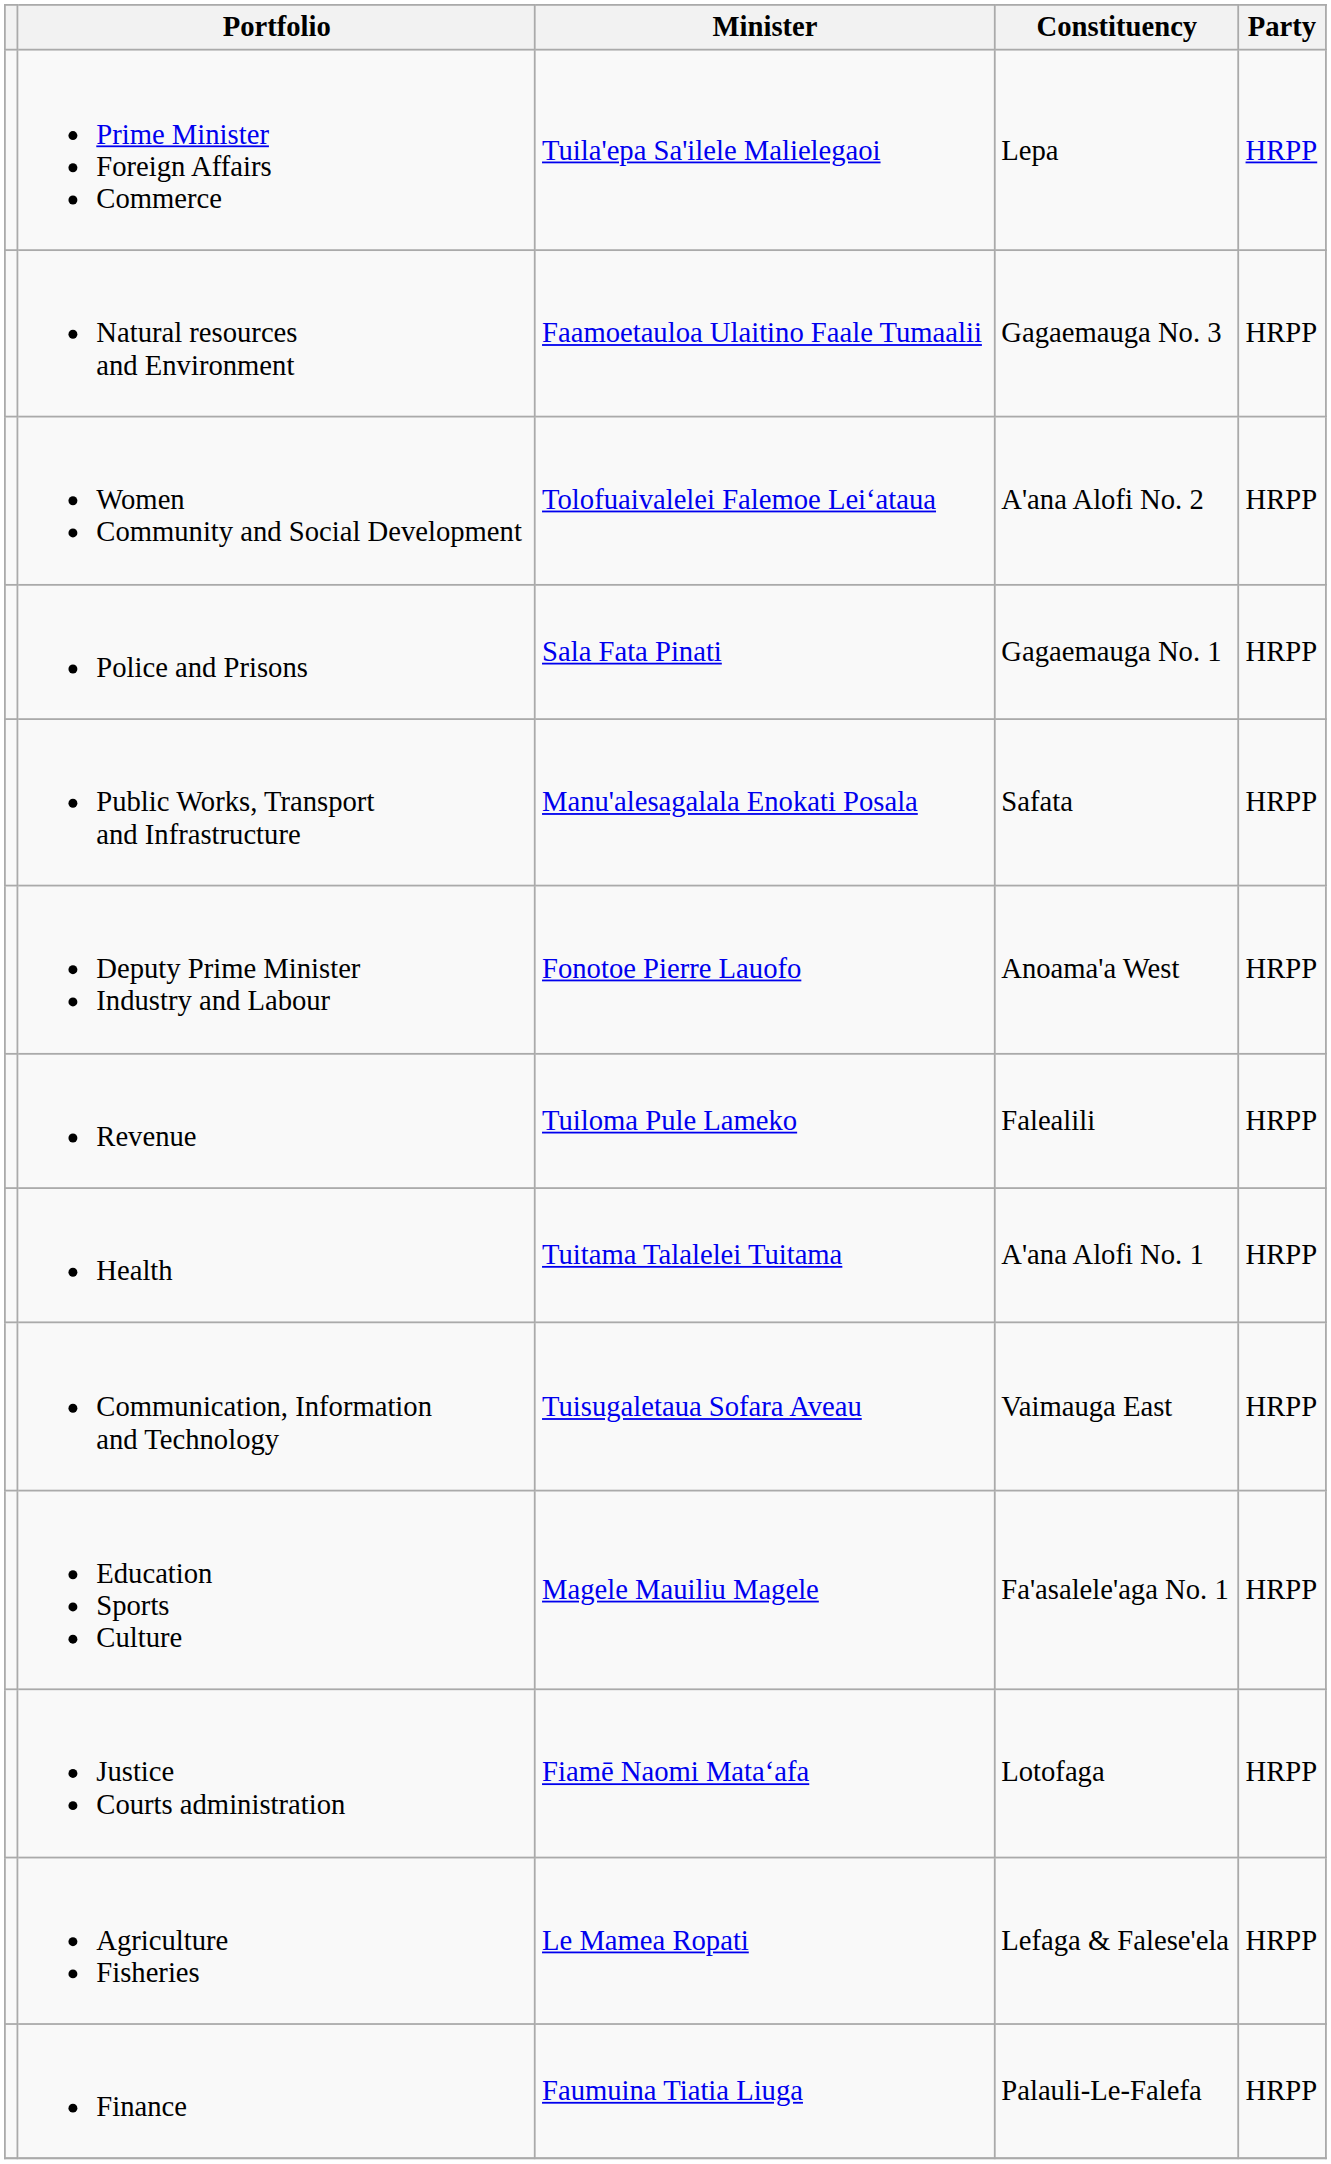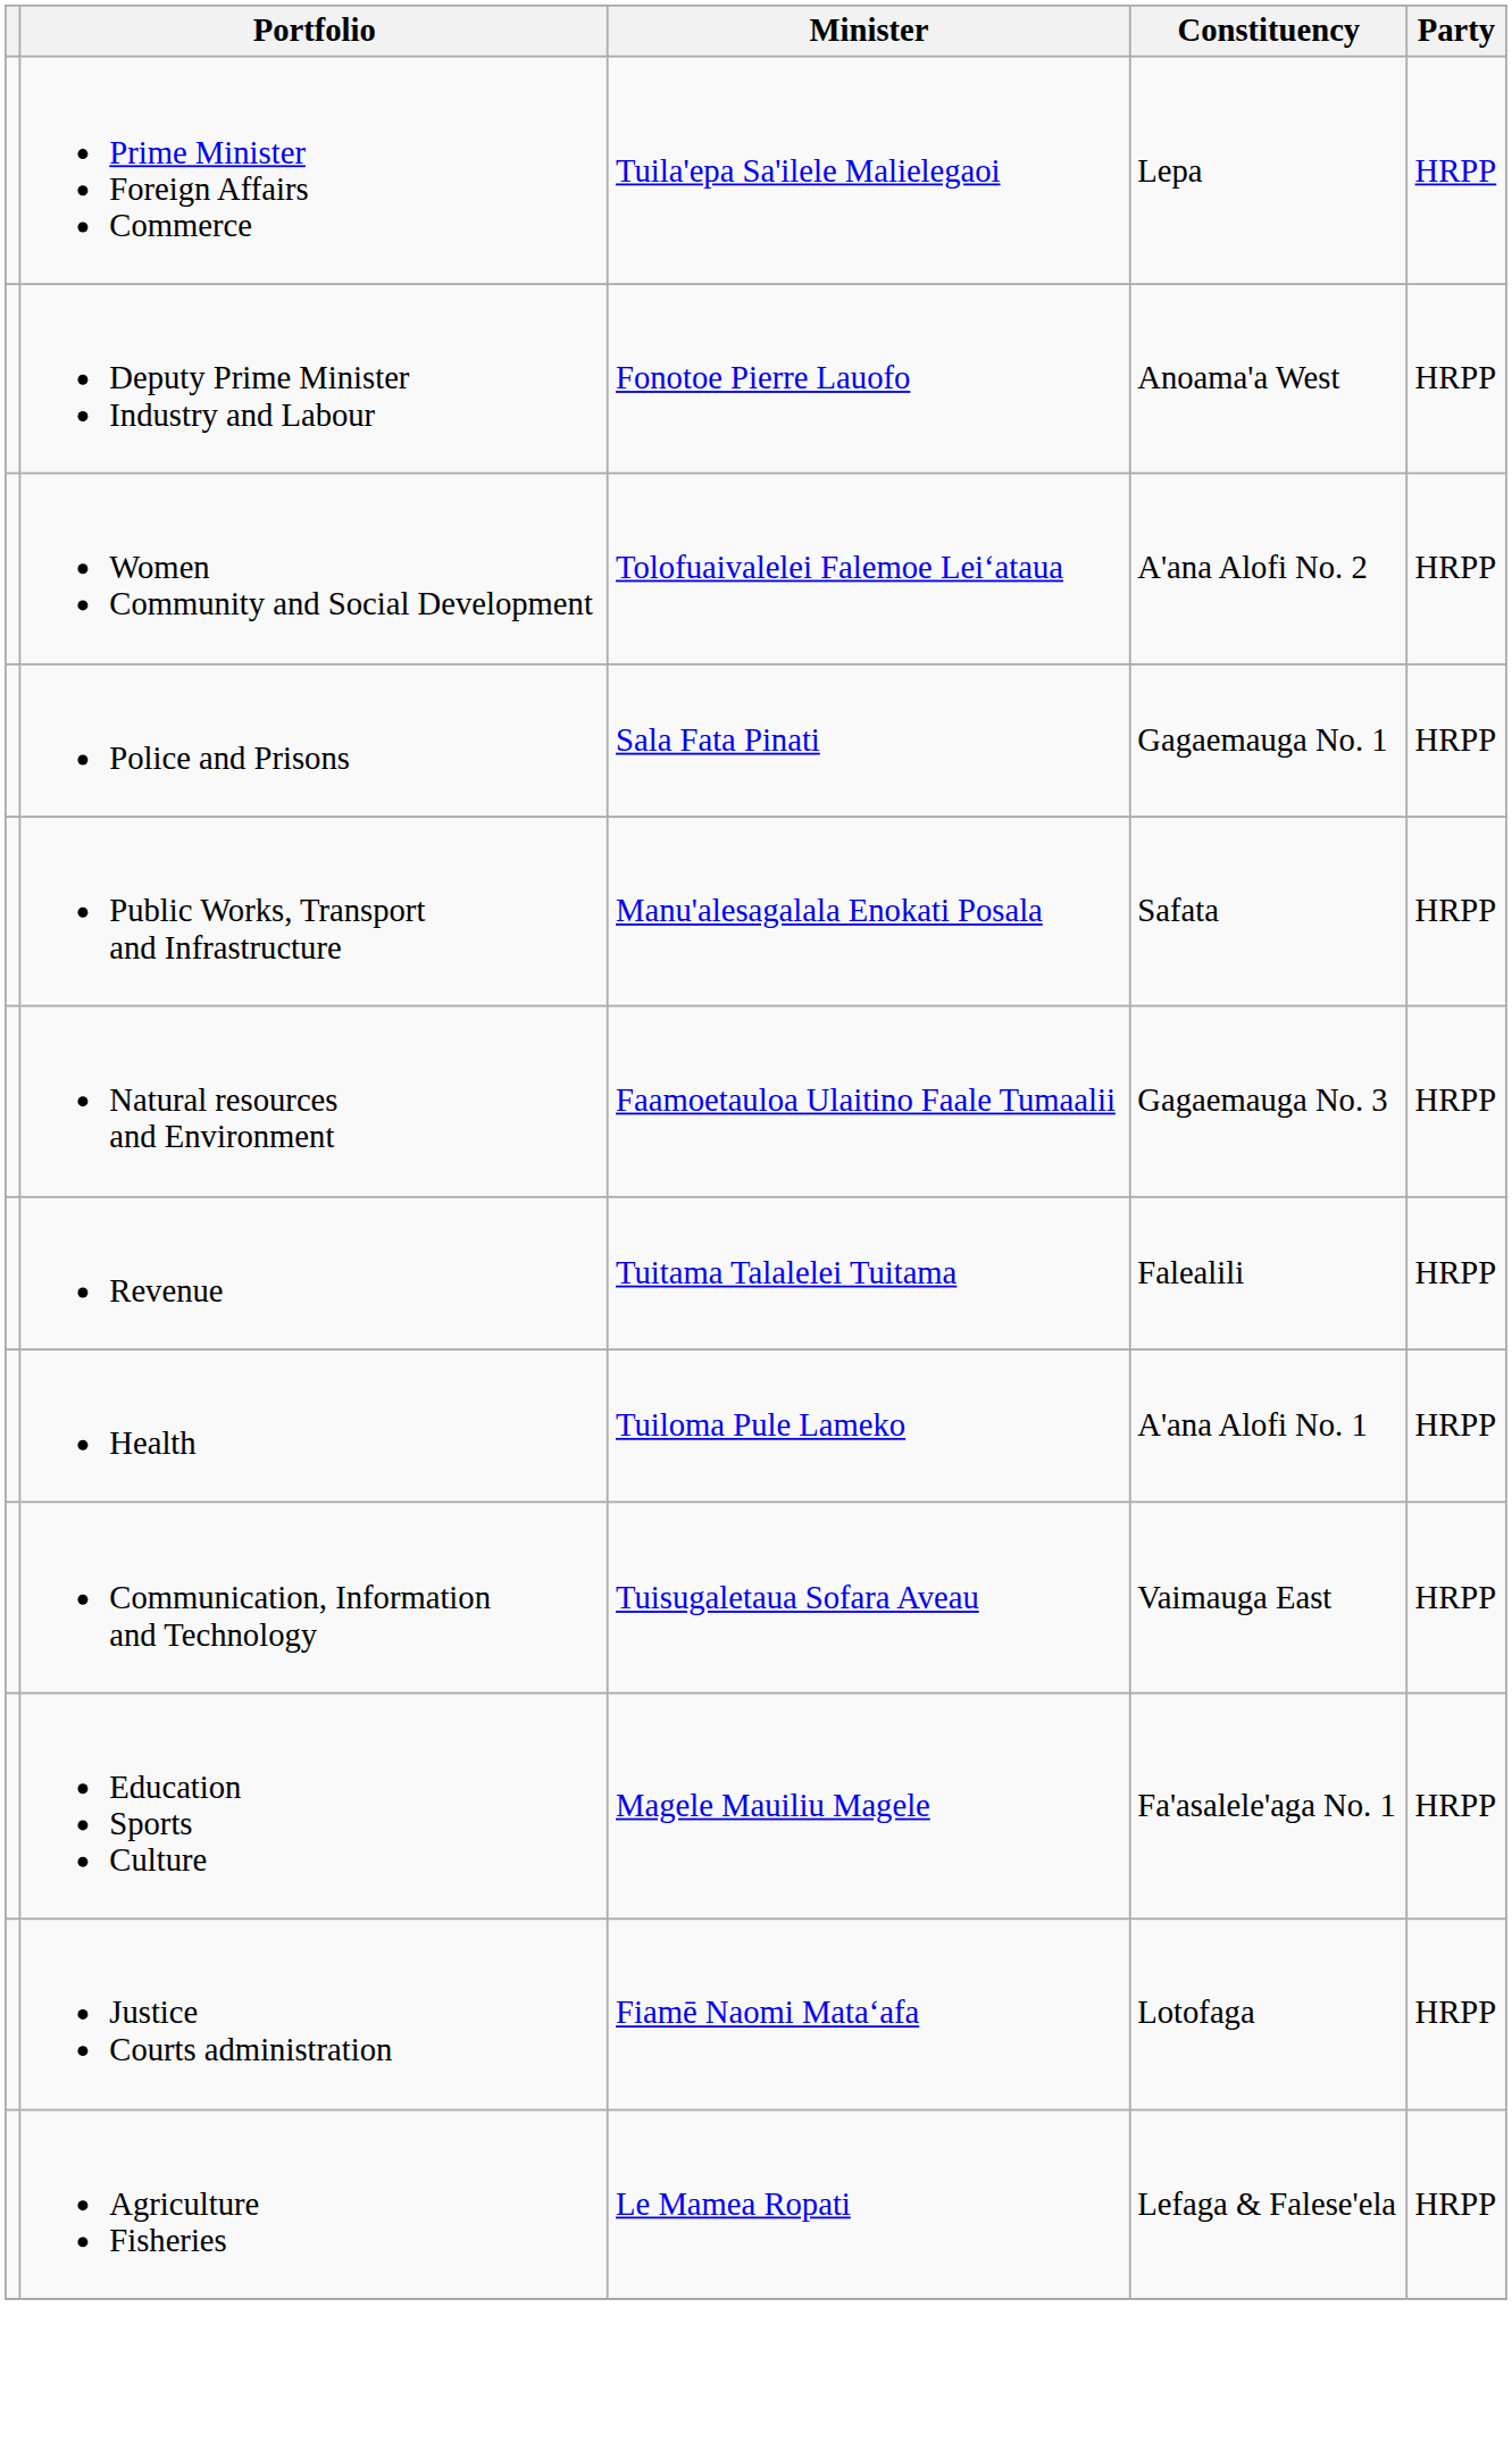rows swapped: Deputy Prime Minister Industry and Labour <-> Natural resources and Environment
Revenue | Minister: Tuiloma Pule Lameko -> Tuitama Talalelei Tuitama
Health | Minister: Tuitama Talalelei Tuitama -> Tuiloma Pule Lameko
- row: Finance | Faumuina Tiatia Liuga | Palauli-Le-Falefa | HRPP
